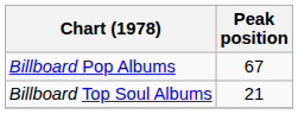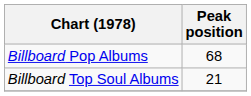Billboard Pop Albums | Peak position: 67 -> 68
